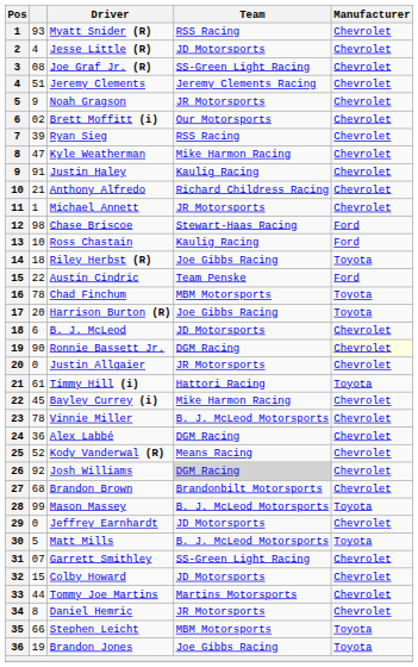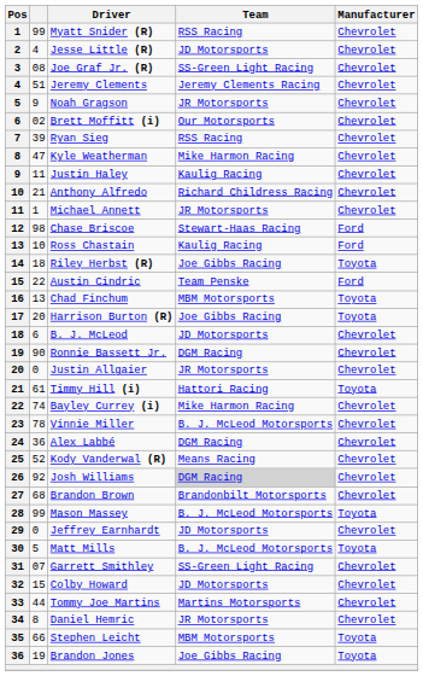Myatt Snider (R) | column 2: 93 -> 99
Justin Haley | column 2: 91 -> 11
Chad Finchum | column 2: 78 -> 13
Ronnie Bassett Jr. | Manufacturer: lightyellow background -> no background
Bayley Currey (i) | column 2: 45 -> 74
